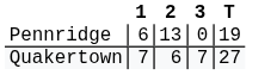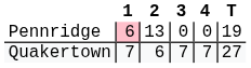+ column: 4 | 0 | 7
Pennridge | 1: no background -> pink background
